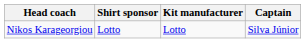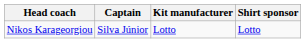columns swapped: Captain <-> Shirt sponsor
